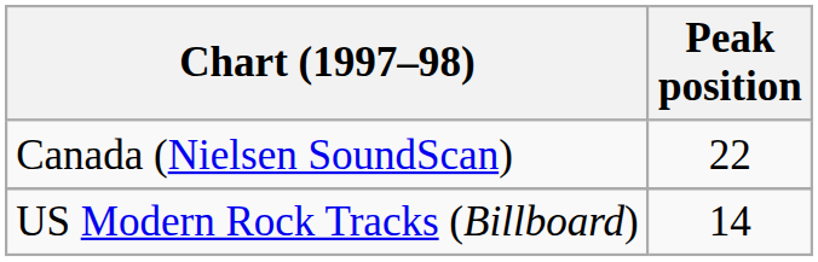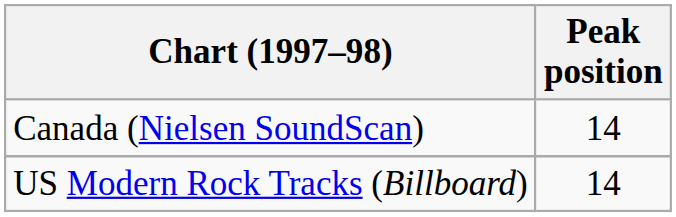Canada (Nielsen SoundScan) | Peak position: 22 -> 14
